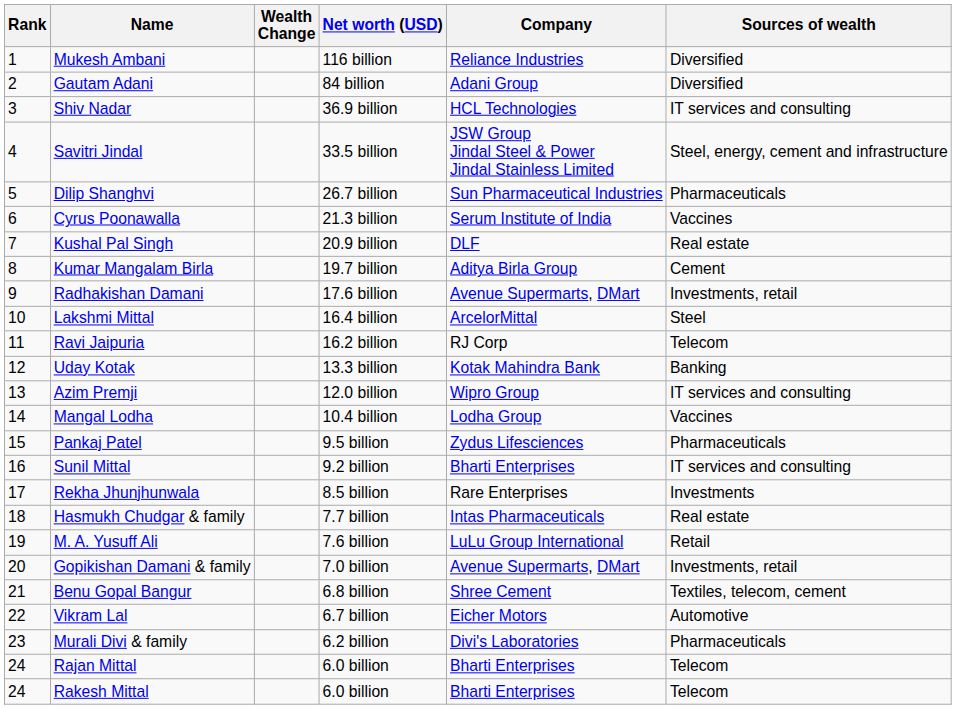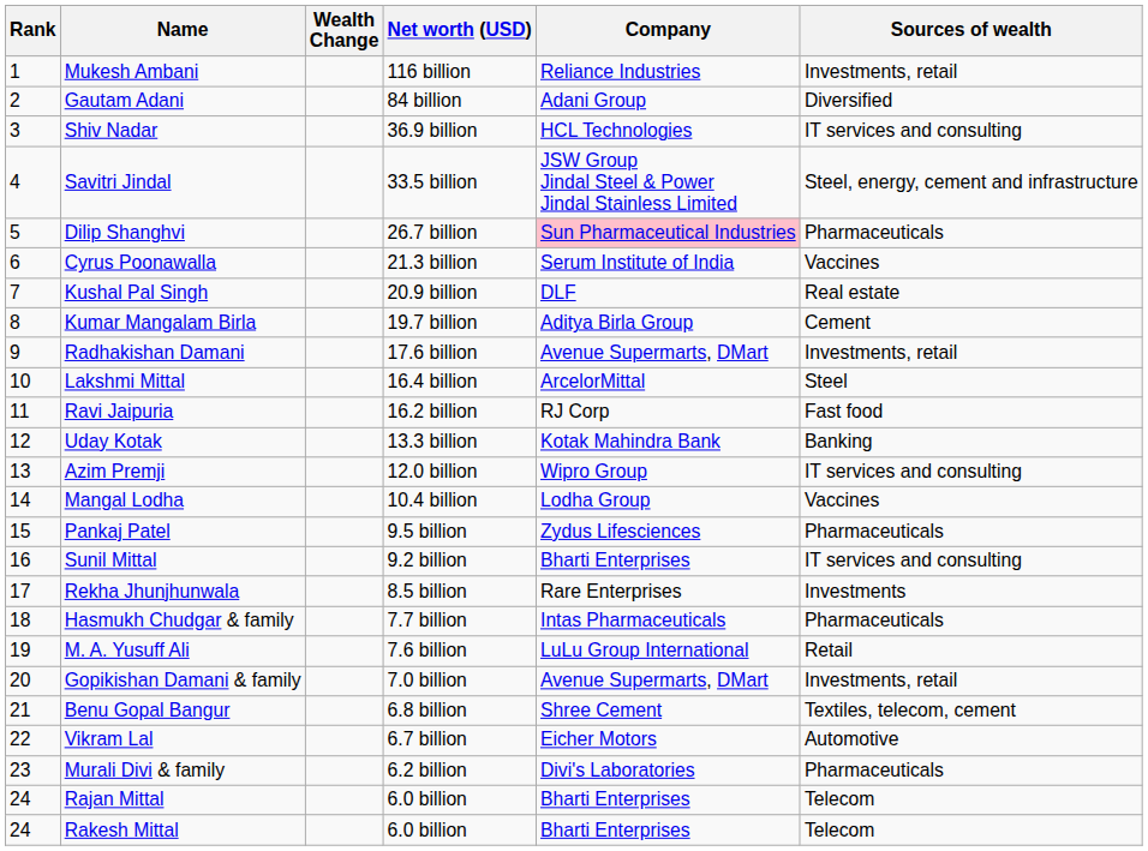Mukesh Ambani | Sources of wealth: Diversified -> Investments, retail
Dilip Shanghvi | Company: no background -> pink background
Ravi Jaipuria | Sources of wealth: Telecom -> Fast food
Hasmukh Chudgar & family | Sources of wealth: Real estate -> Pharmaceuticals
